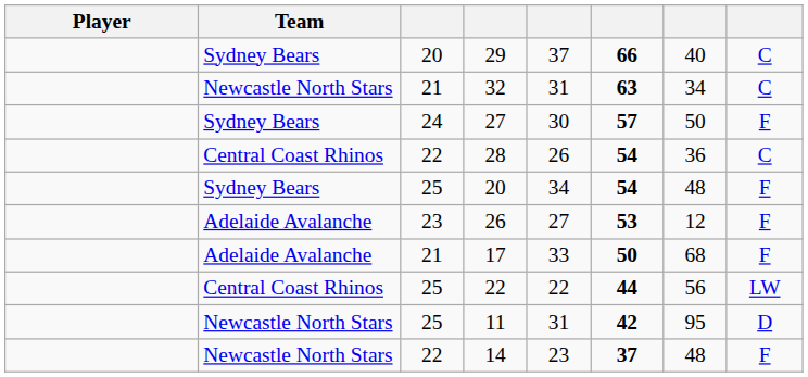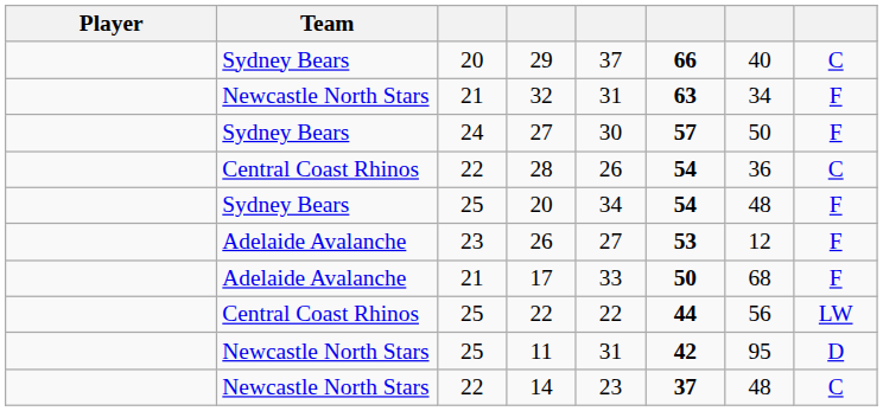32 | column 8: C -> F
14 | column 8: F -> C
